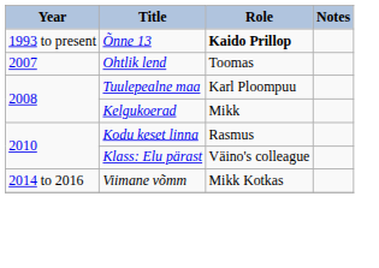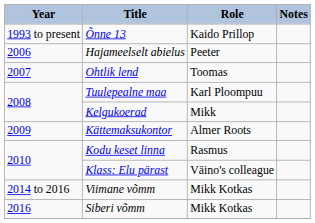Õnne 13 | Role: bold -> normal
+ row: 2006 | Hajameelselt abielus | Peeter
+ row: 2009 | Kättemaksukontor | Almer Roots
+ row: 2016 | Siberi võmm | Mikk Kotkas
